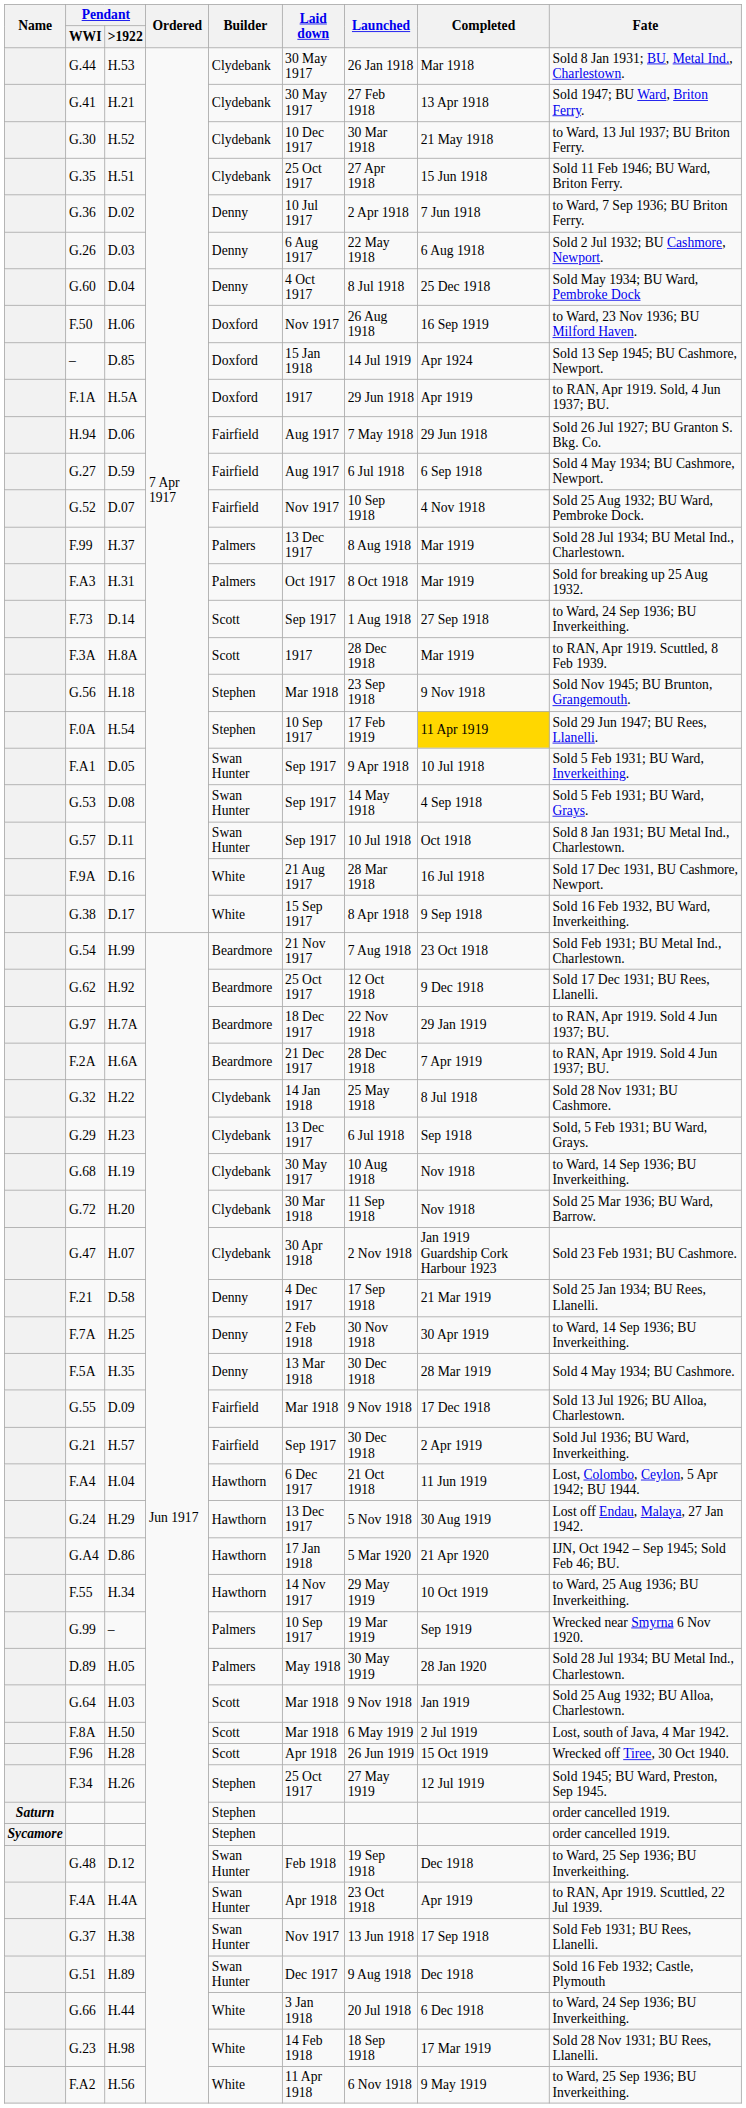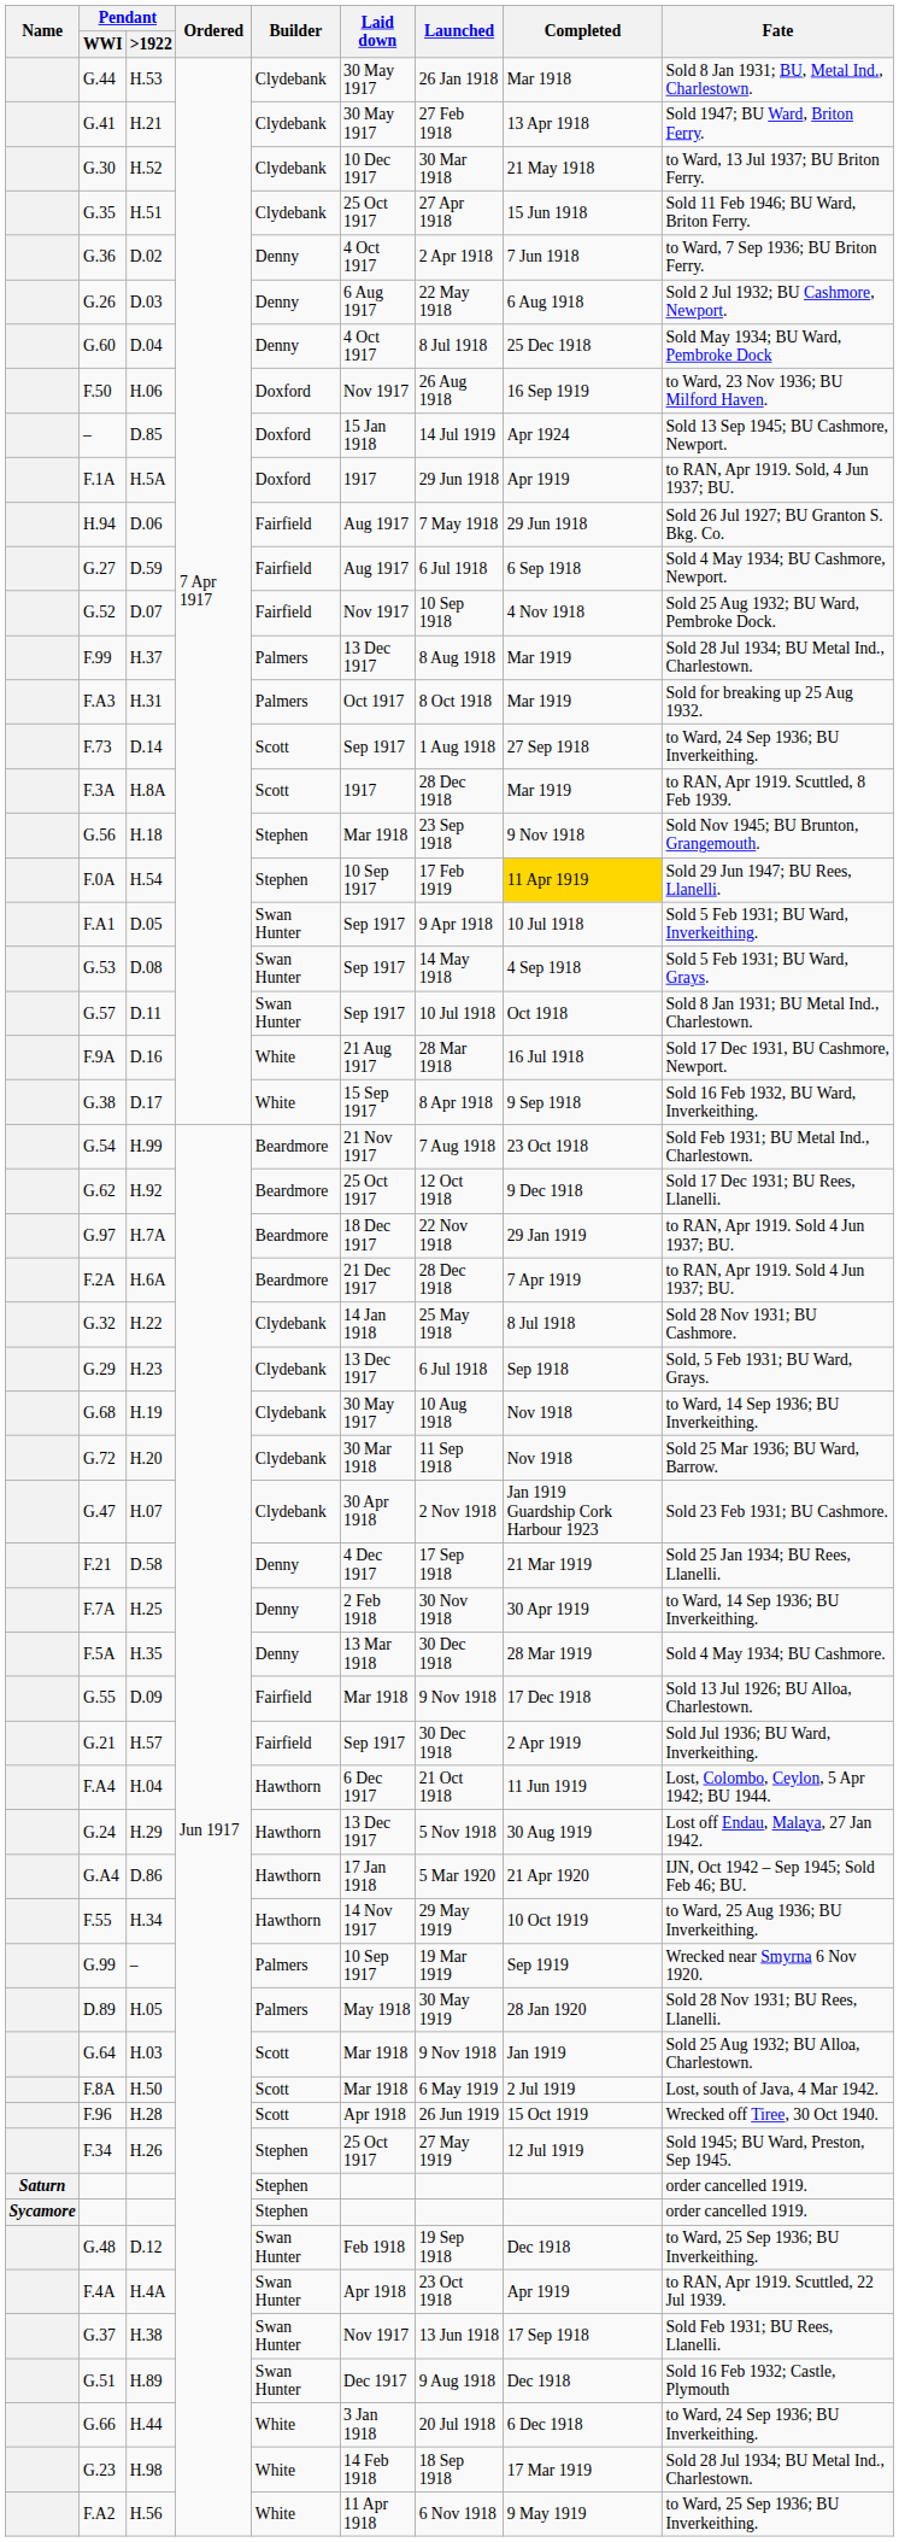G.36 | Laid down: 10 Jul 1917 -> 4 Oct 1917
D.89 | Fate: Sold 28 Jul 1934; BU Metal Ind., Charlestown. -> Sold 28 Nov 1931; BU Rees, Llanelli.
G.23 | Fate: Sold 28 Nov 1931; BU Rees, Llanelli. -> Sold 28 Jul 1934; BU Metal Ind., Charlestown.
